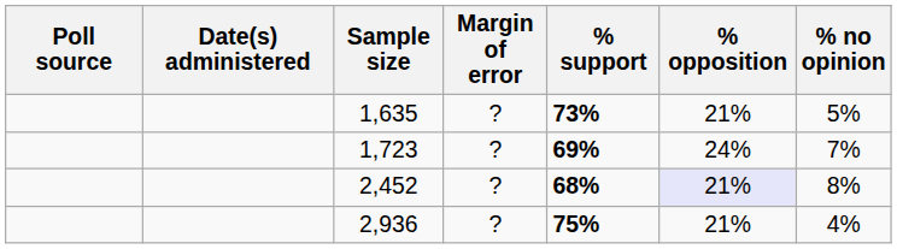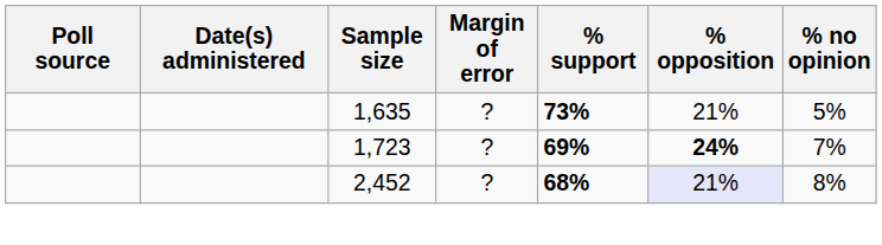1,723 | % opposition: normal -> bold
- row: 2,936 | ? | 75% | 21% | 4%
